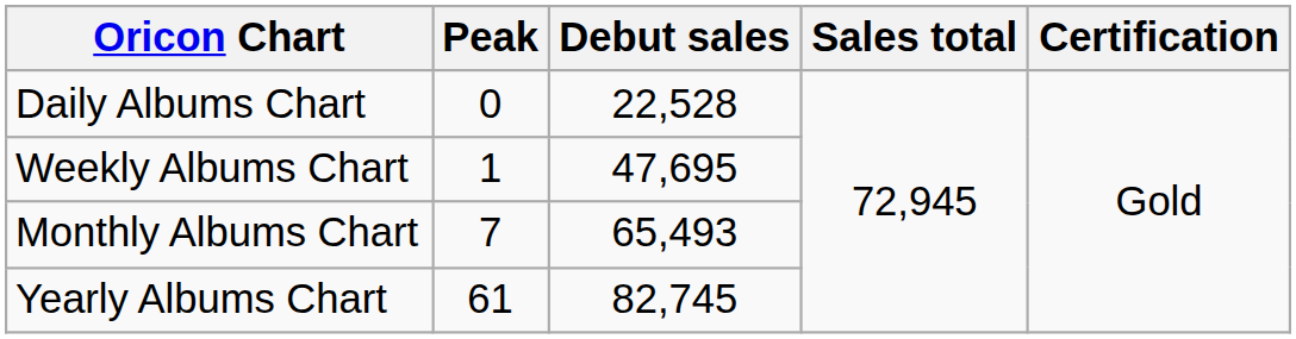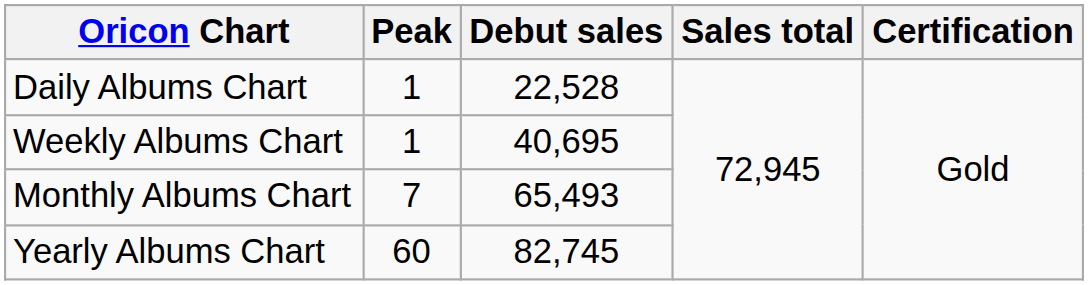Daily Albums Chart | Peak: 0 -> 1
Weekly Albums Chart | Debut sales: 47,695 -> 40,695
Yearly Albums Chart | Peak: 61 -> 60
